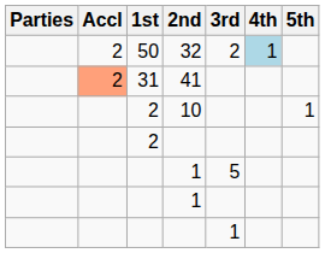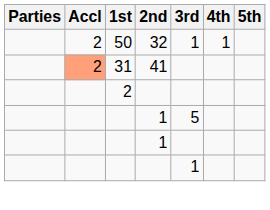32 | 3rd: 2 -> 1
32 | 4th: lightblue background -> no background
- row: 2 | 10 | 1
